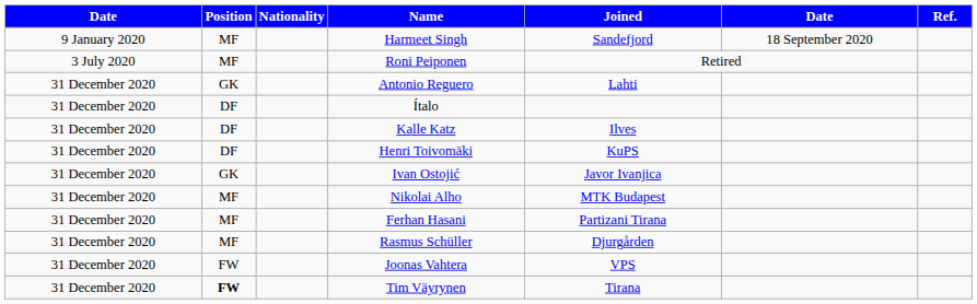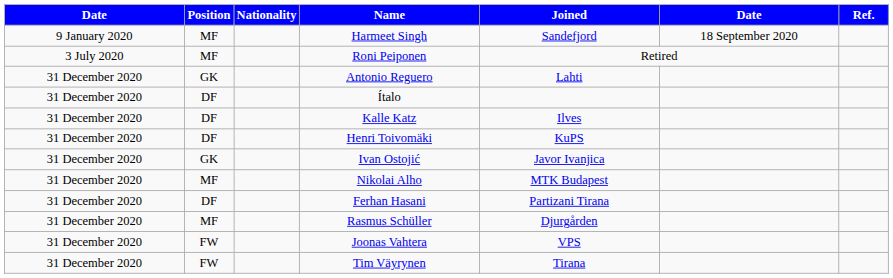Ferhan Hasani | Position: MF -> DF
Tim Väyrynen | Position: bold -> normal
